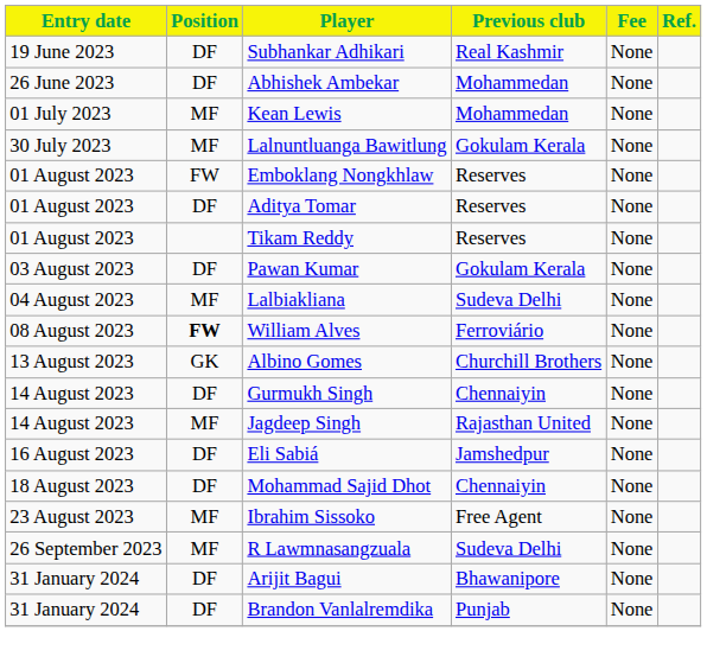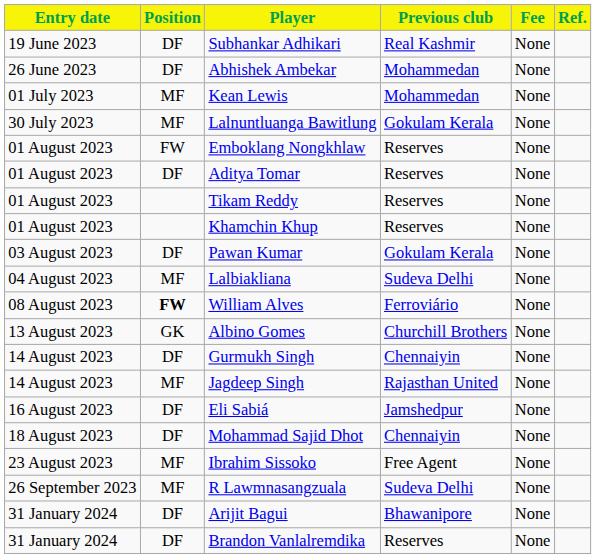+ row: 01 August 2023 | Khamchin Khup | Reserves | None
Brandon Vanlalremdika | Previous club: Punjab -> Reserves
